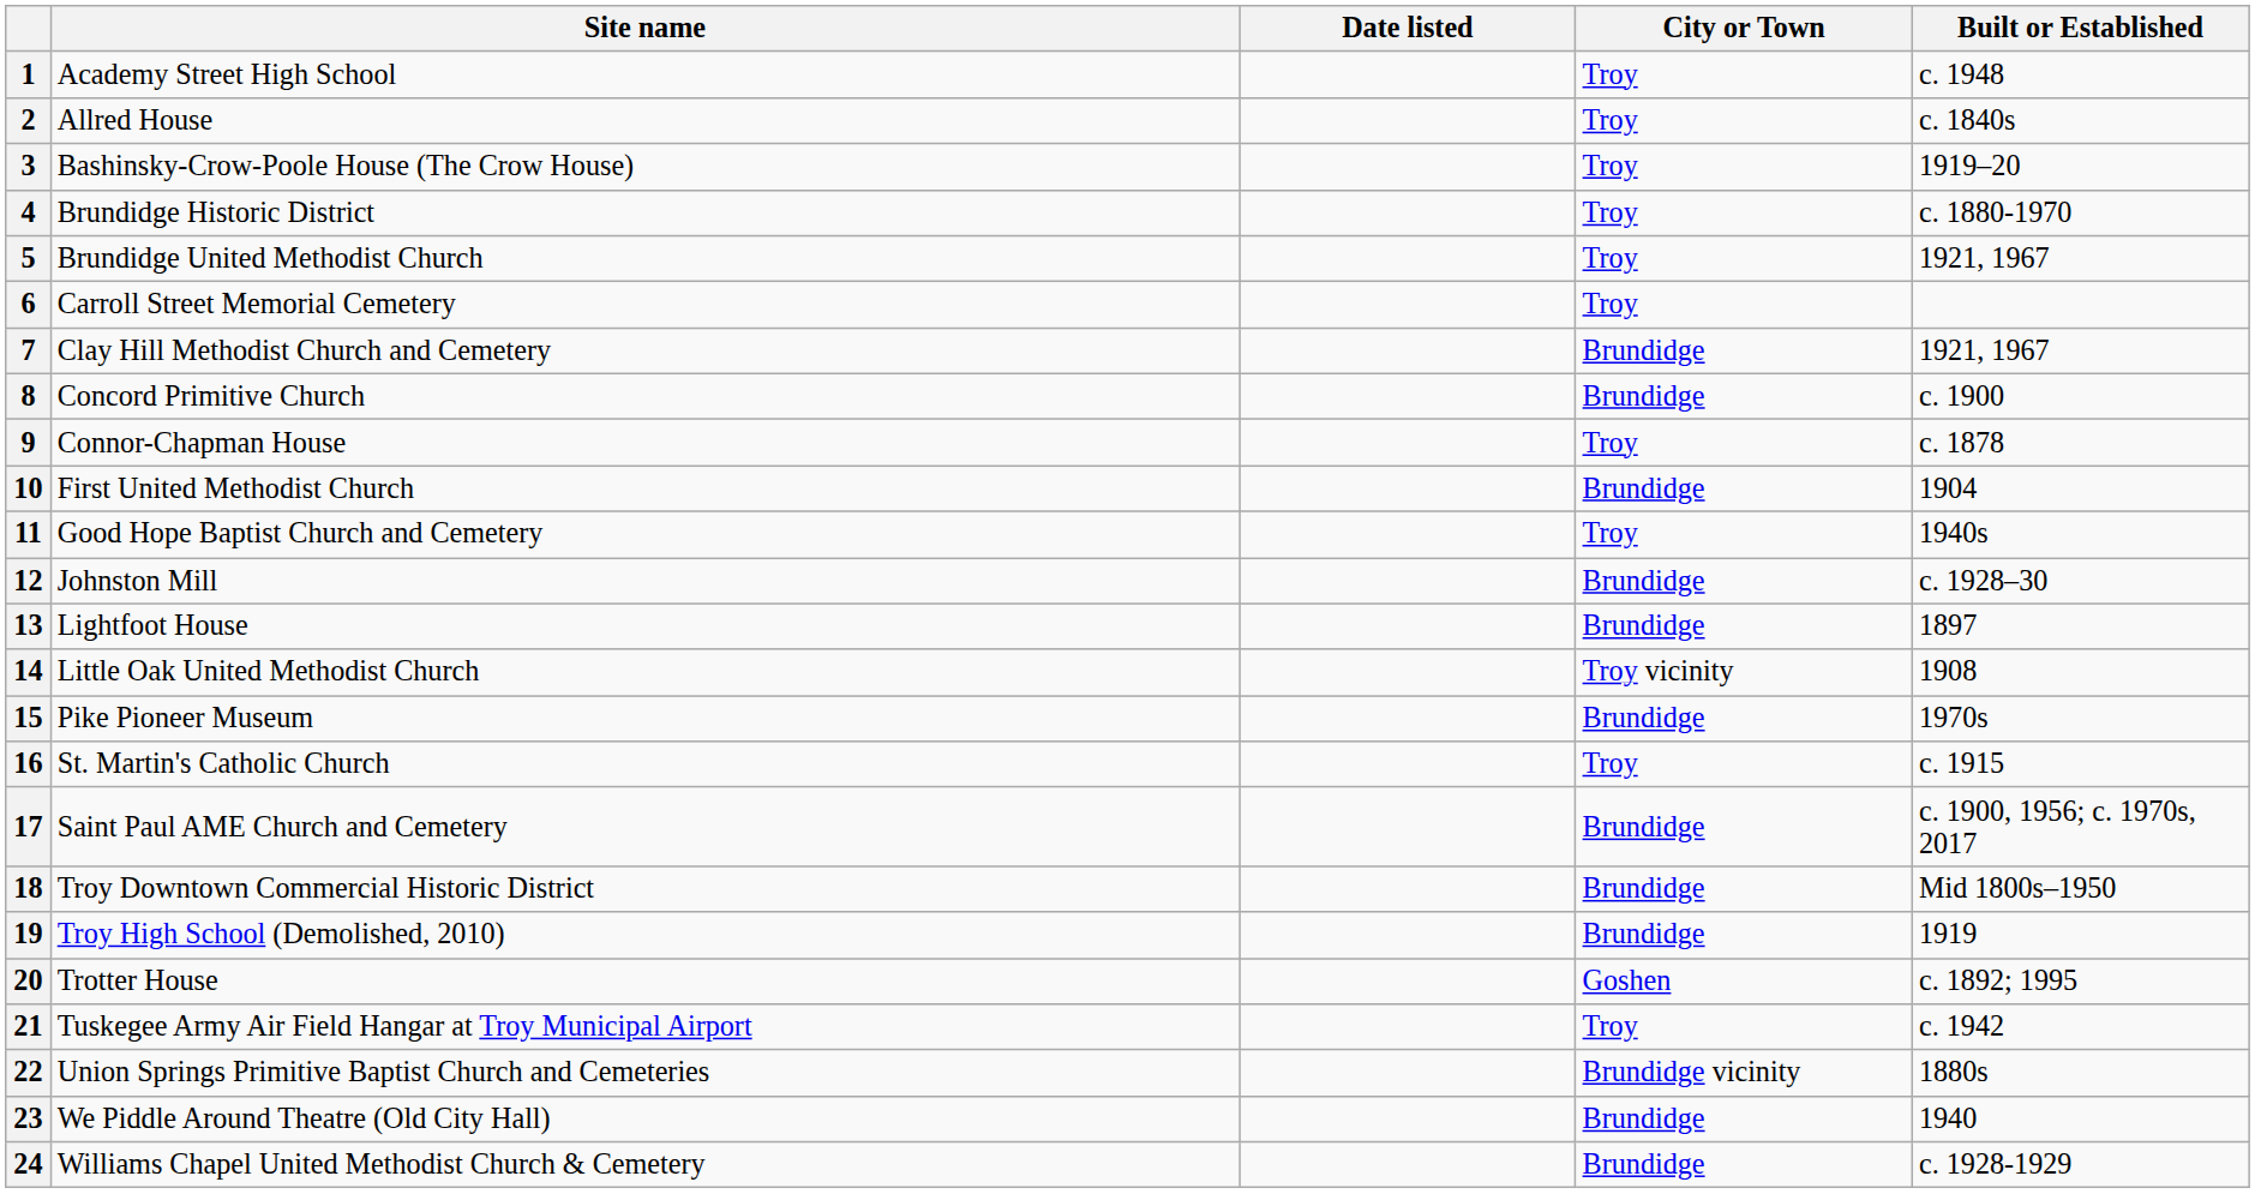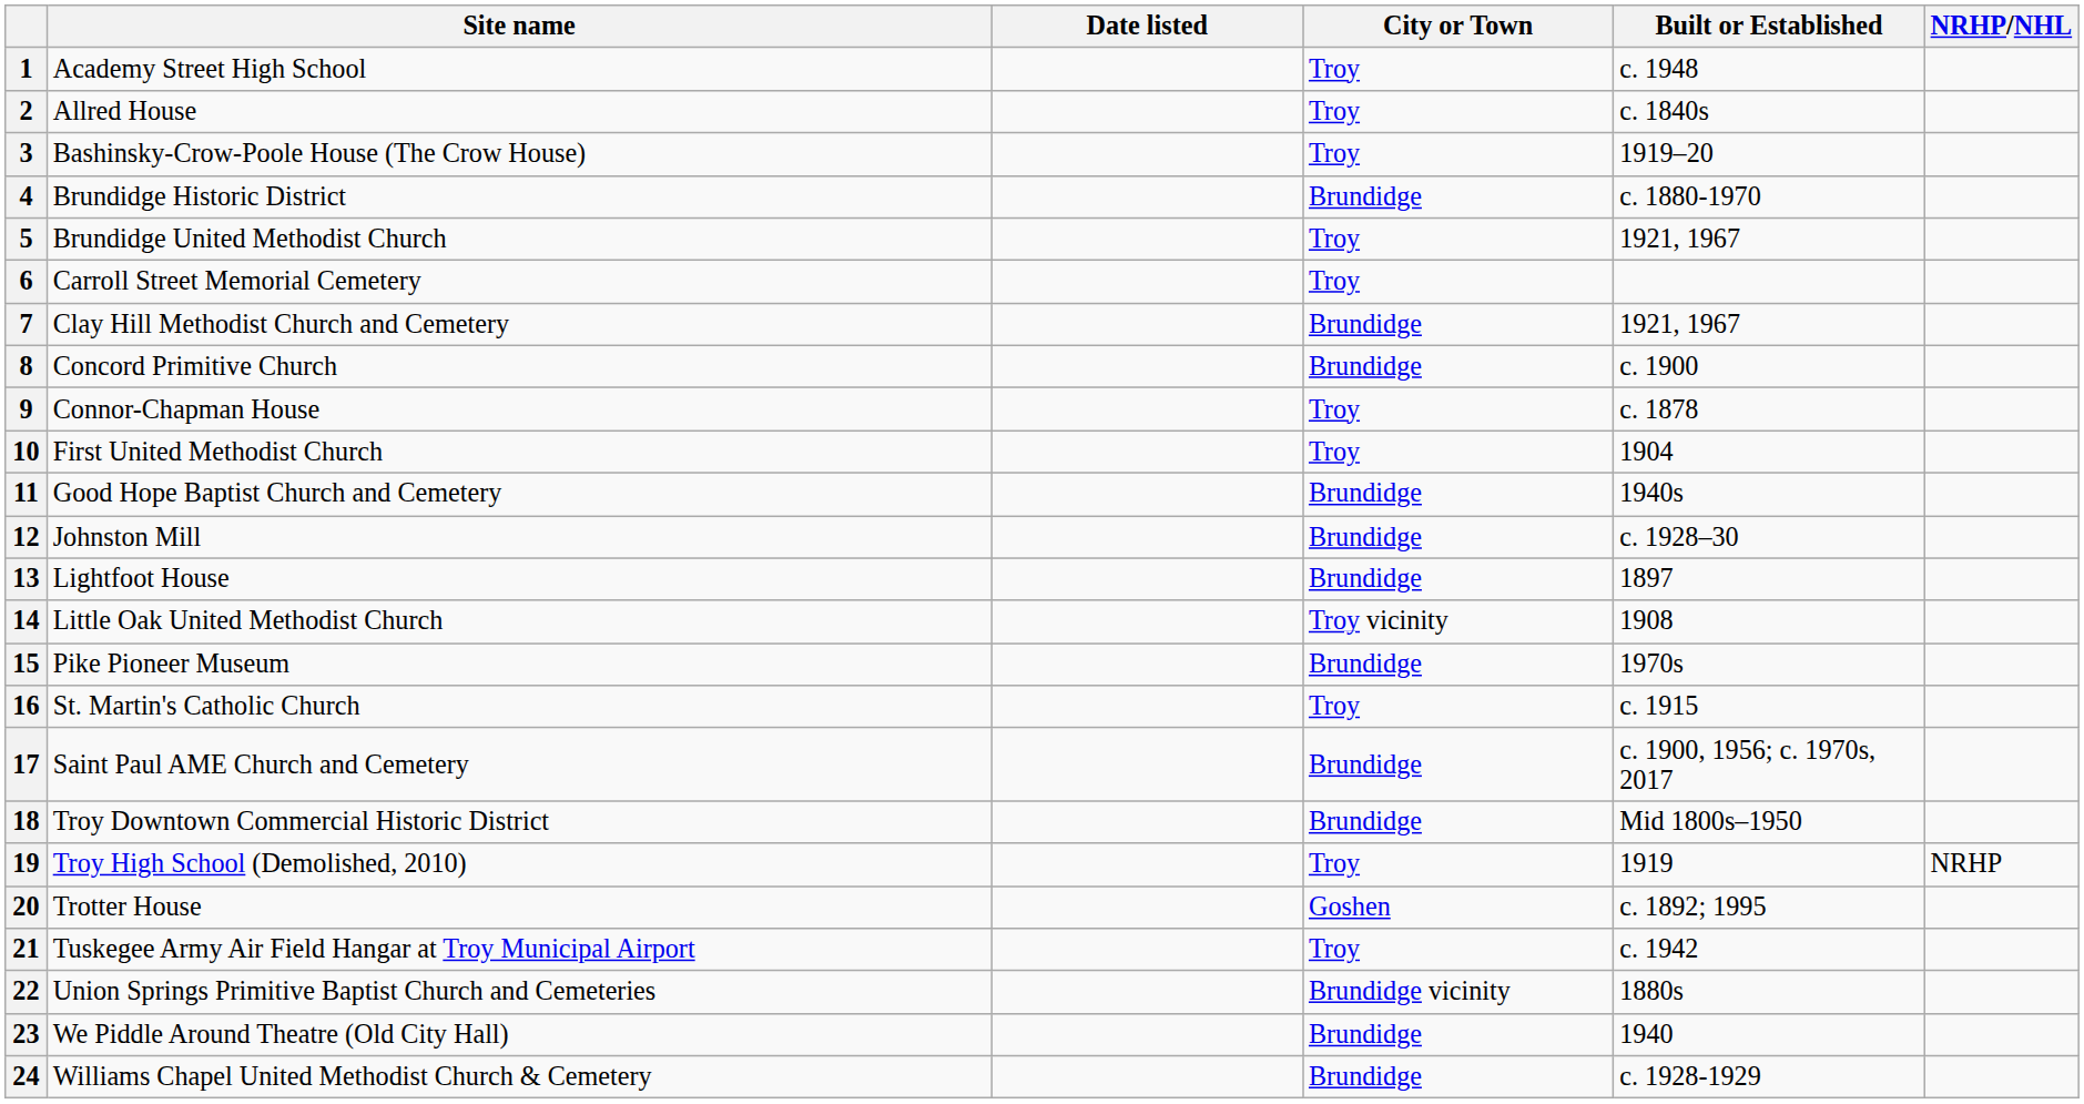+ column: NRHP/NHL | NRHP
4 | City or Town: Troy -> Brundidge
10 | City or Town: Brundidge -> Troy
11 | City or Town: Troy -> Brundidge
19 | City or Town: Brundidge -> Troy
